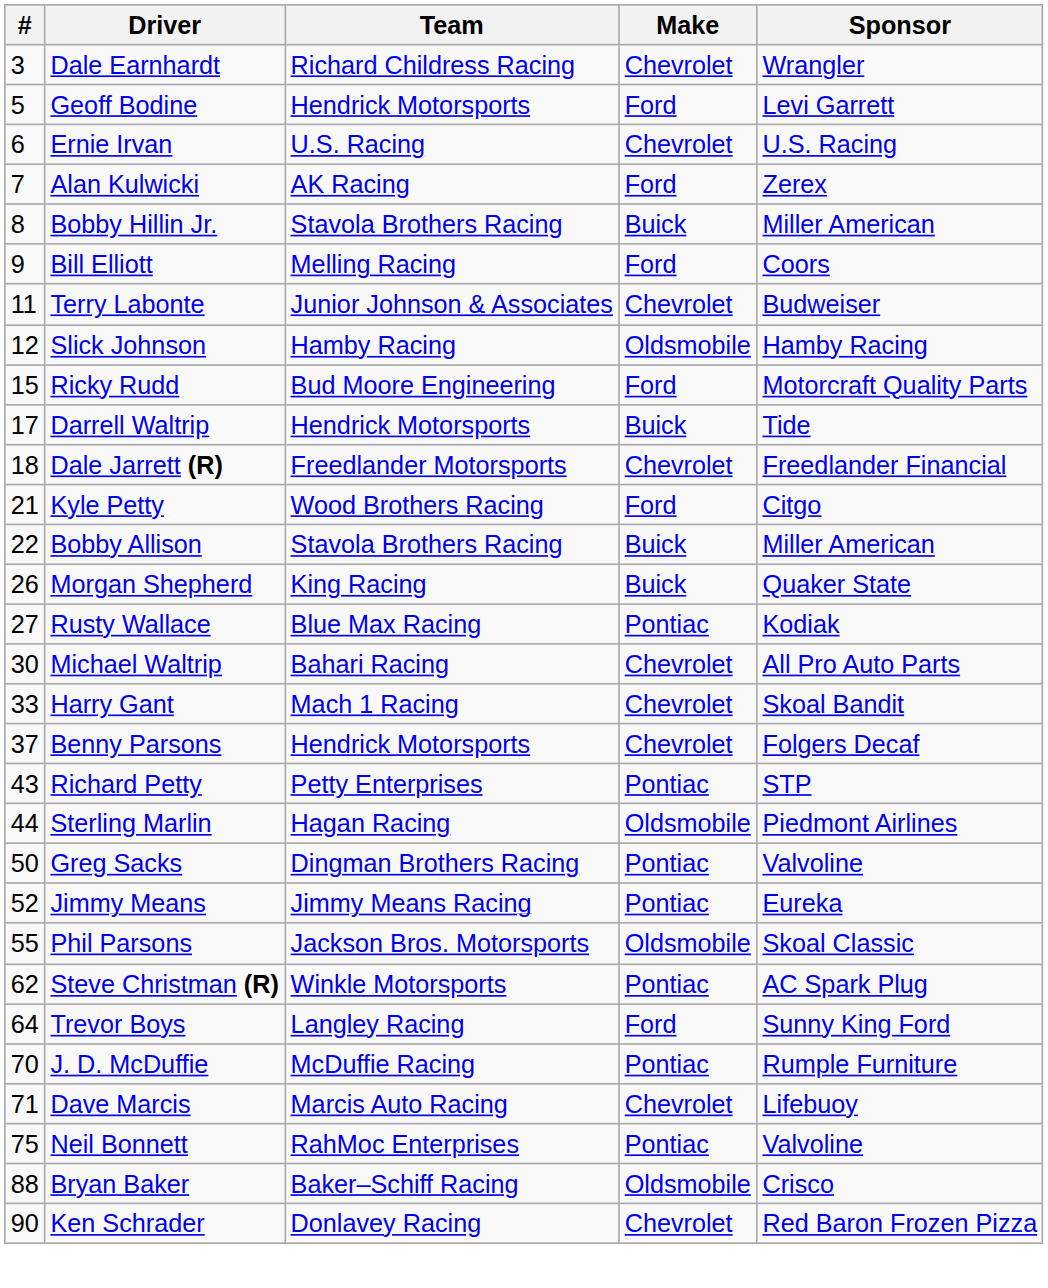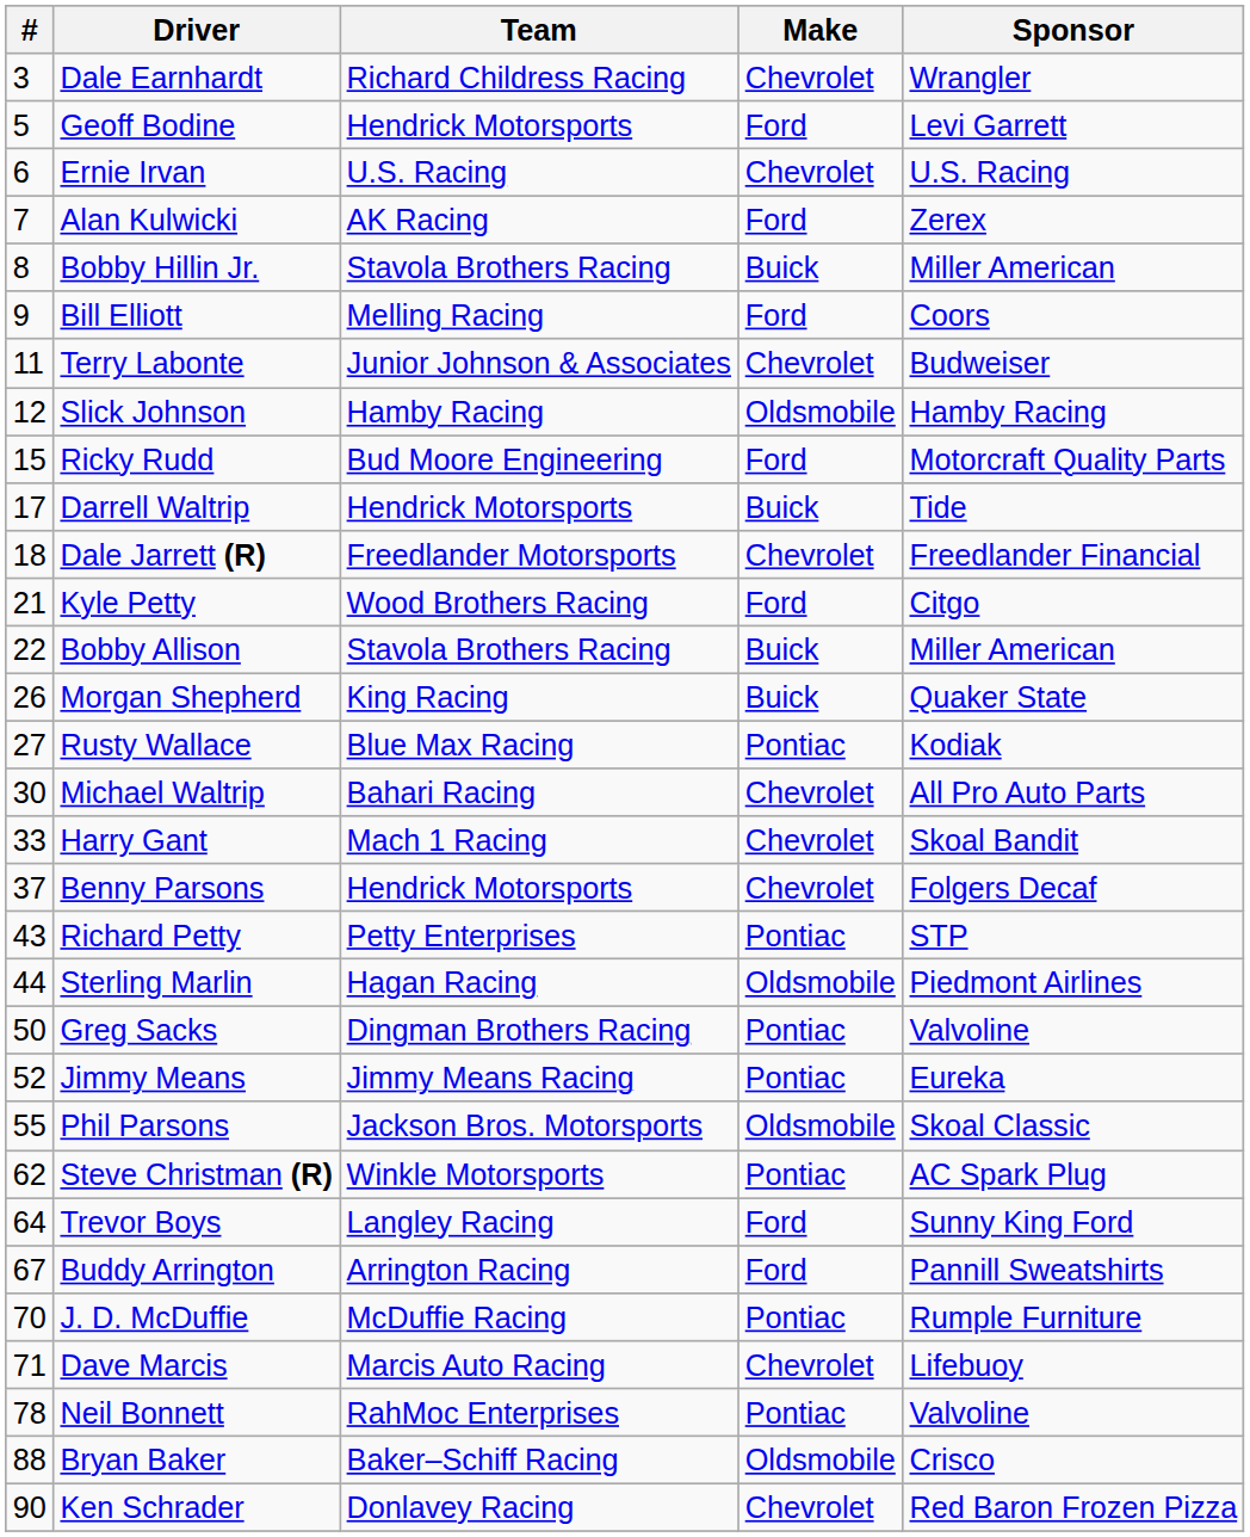+ row: 67 | Buddy Arrington | Arrington Racing | Ford | Pannill Sweatshirts
Neil Bonnett | #: 75 -> 78
